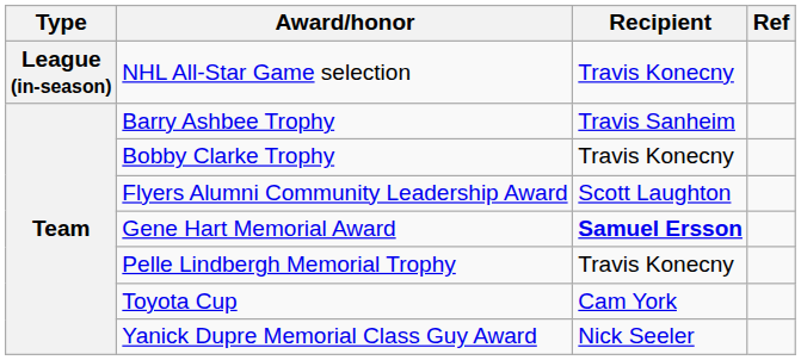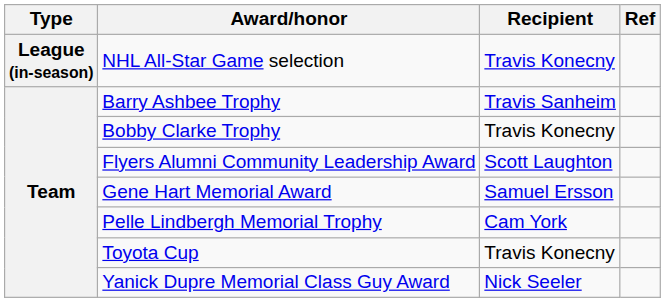Gene Hart Memorial Award | Recipient: bold -> normal
Pelle Lindbergh Memorial Trophy | Recipient: Travis Konecny -> Cam York
Toyota Cup | Recipient: Cam York -> Travis Konecny
